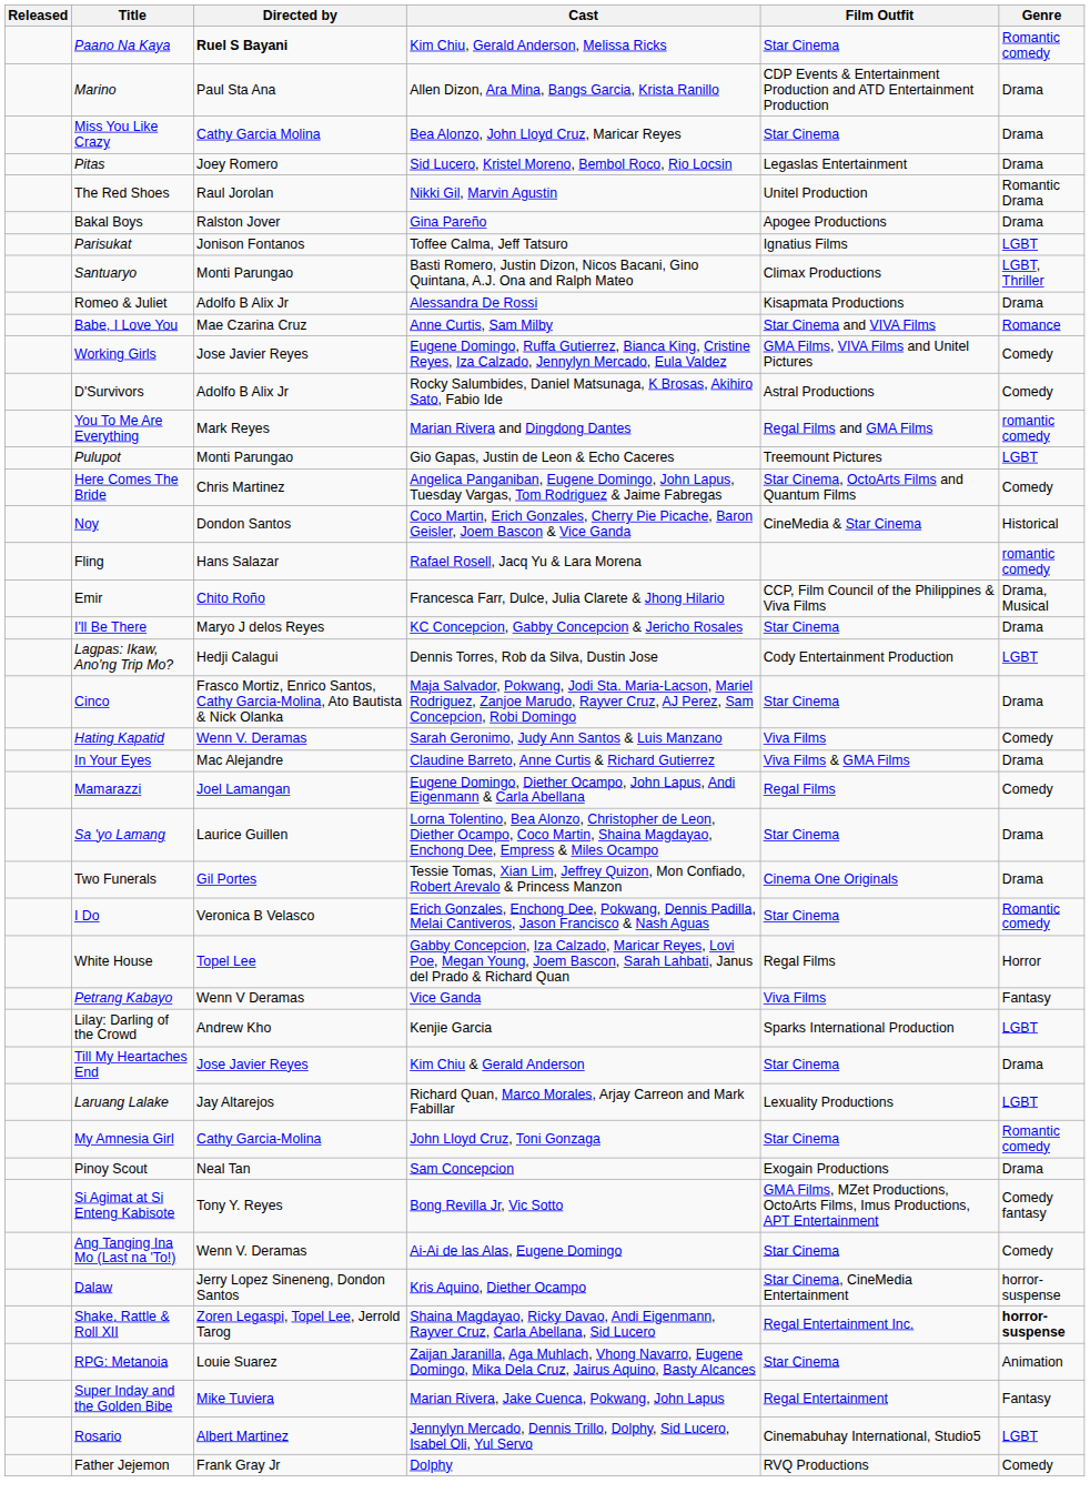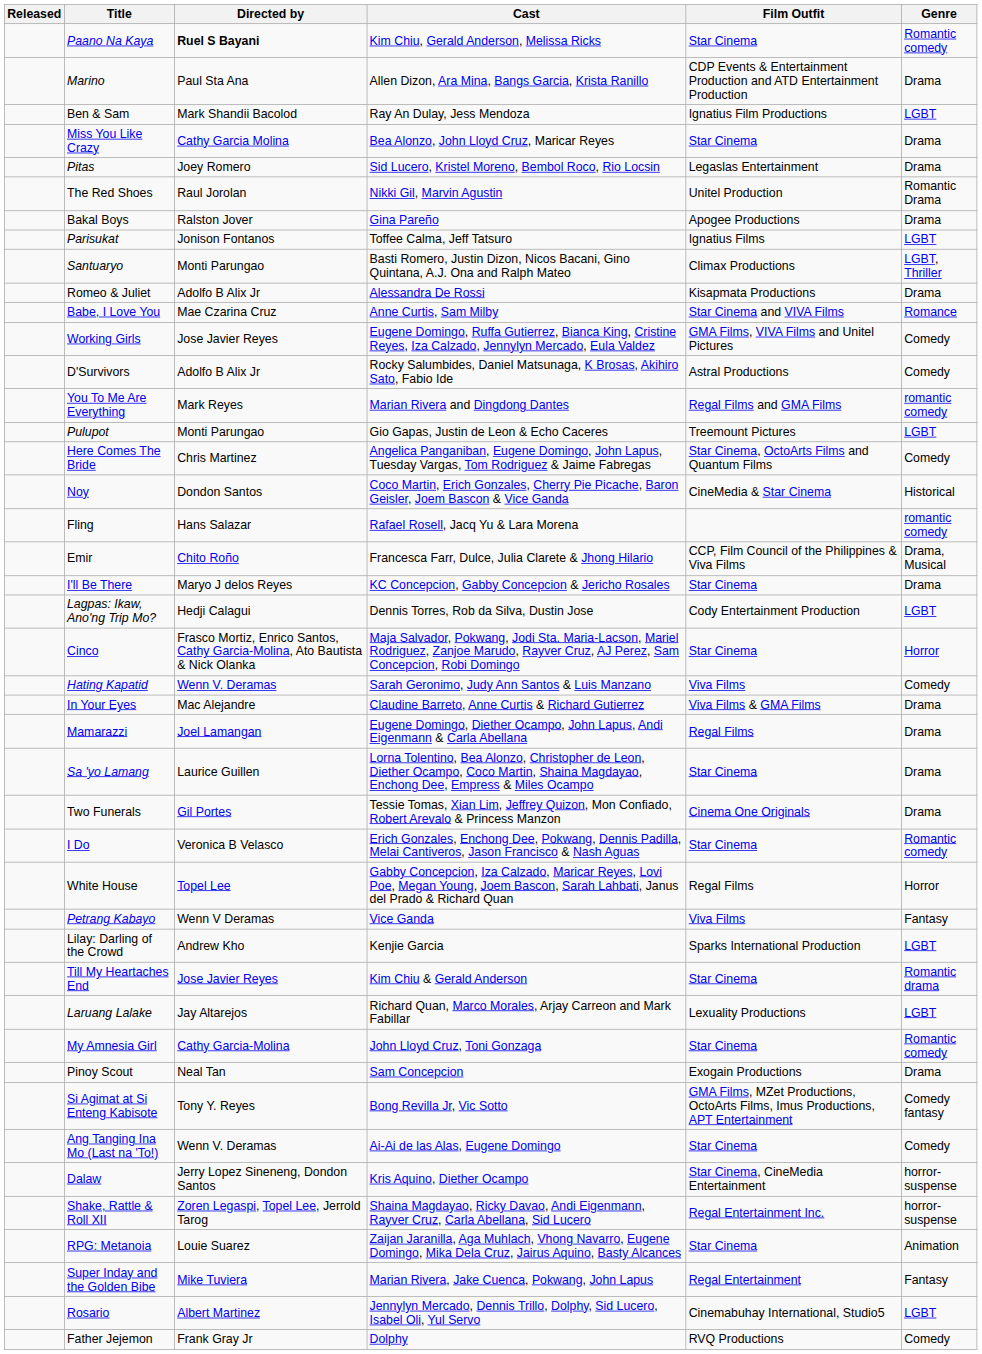+ row: Ben & Sam | Mark Shandii Bacolod | Ray An Dulay, Jess Mendoza | Ignatius Film Productions | LGBT
Cinco | Genre: Drama -> Horror
Mamarazzi | Genre: Comedy -> Drama
Till My Heartaches End | Genre: Drama -> Romantic drama
Shake, Rattle & Roll XII | Genre: bold -> normal
